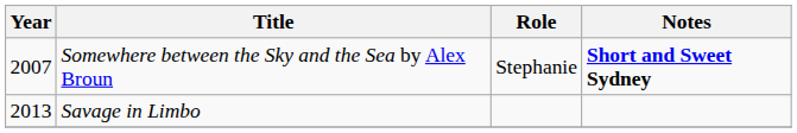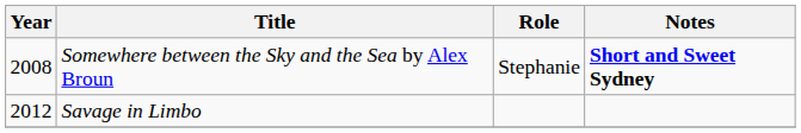Somewhere between the Sky and the Sea by Alex Broun | Year: 2007 -> 2008
Savage in Limbo | Year: 2013 -> 2012
